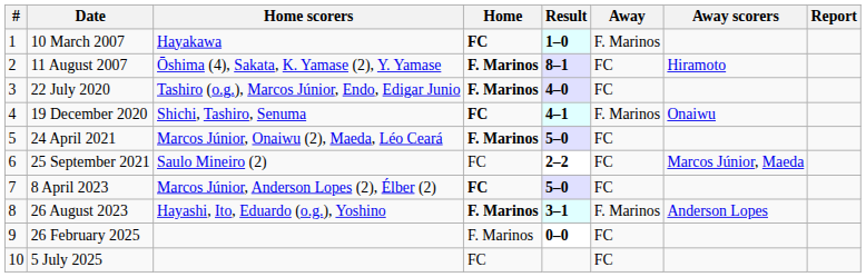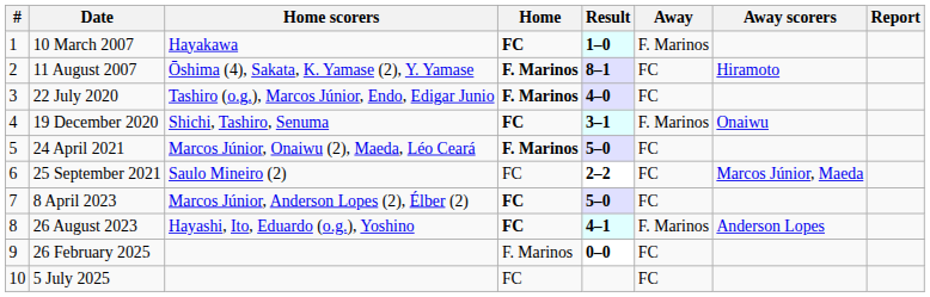19 December 2020 | Result: 4–1 -> 3–1
26 August 2023 | Home: F. Marinos -> FC
26 August 2023 | Result: 3–1 -> 4–1
